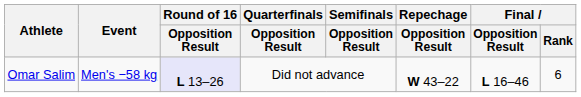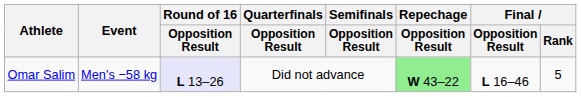Omar Salim | Repechage / Opposition Result: no background -> lightgreen background
Omar Salim | Final / Rank: 6 -> 5
